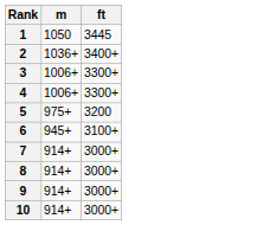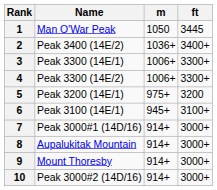+ column: Name | Man O'War Peak | Peak 3400 (14E/2) | Peak 3300 (14E/1) | Peak 3300 (14E/2) | Peak 3200 (14E/1) | Peak 3100 (14E/1) | Peak 3000#1 (14D/16) | Aupalukitak Mountain | Mount Thoresby | Peak 3000#2 (14D/16)
